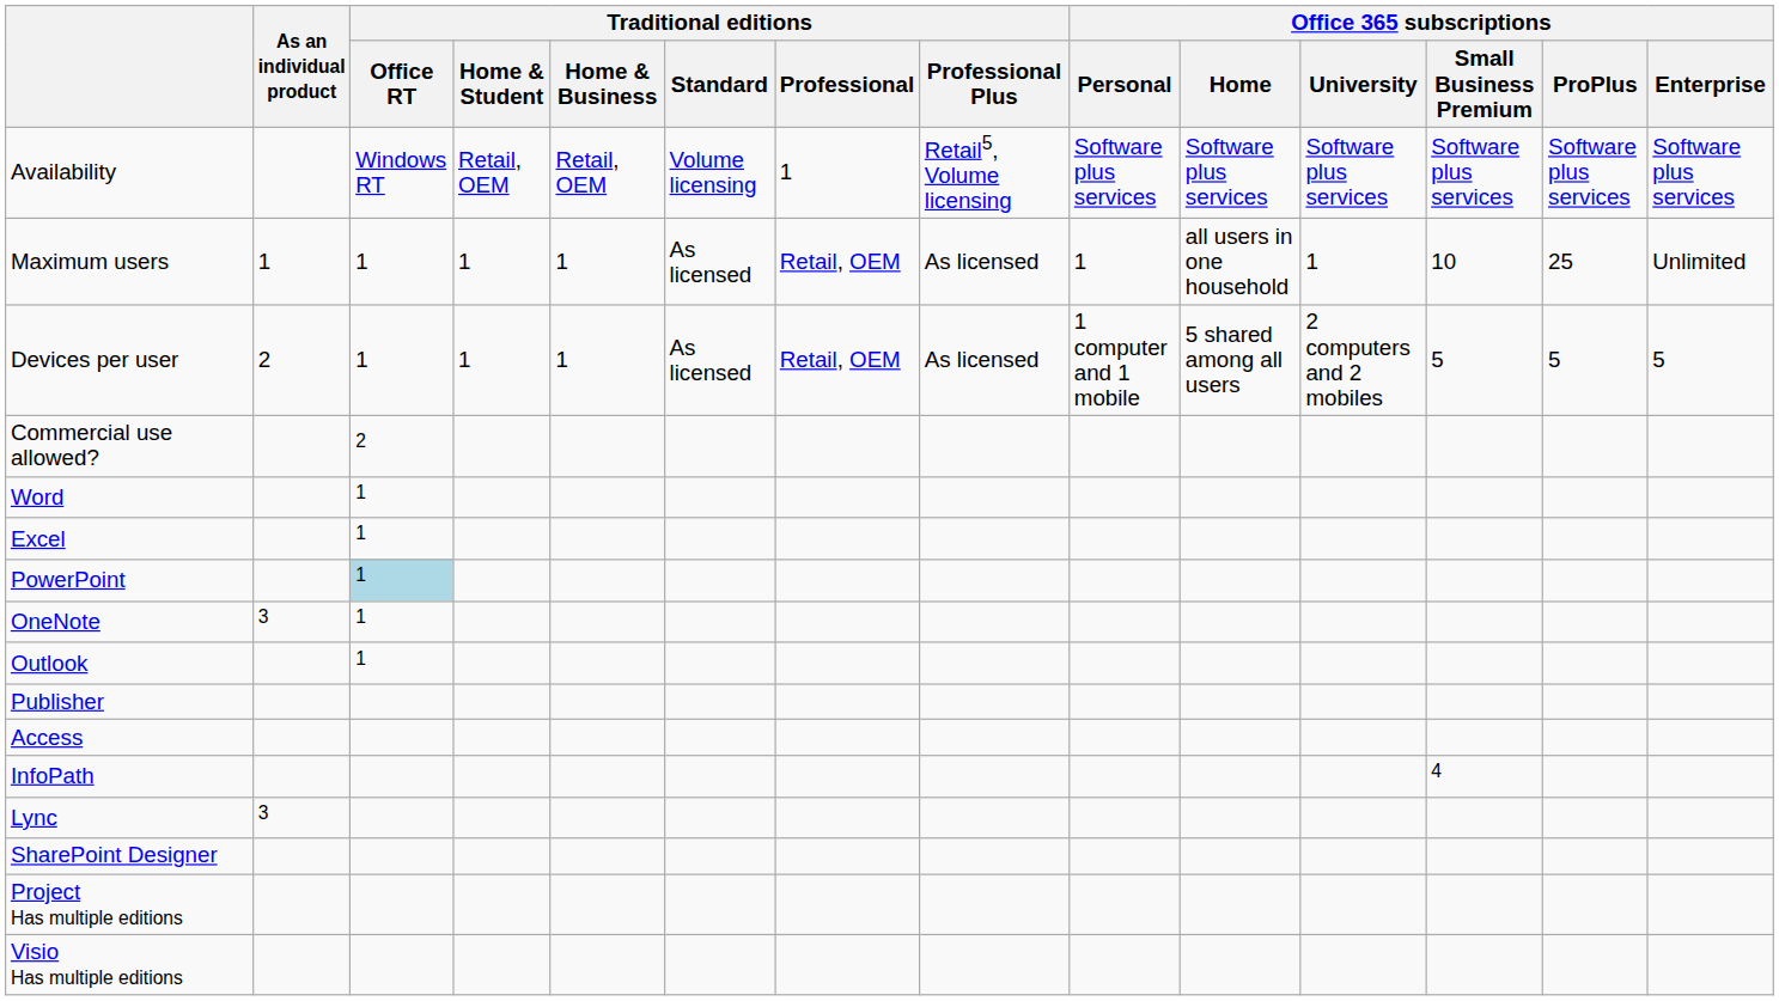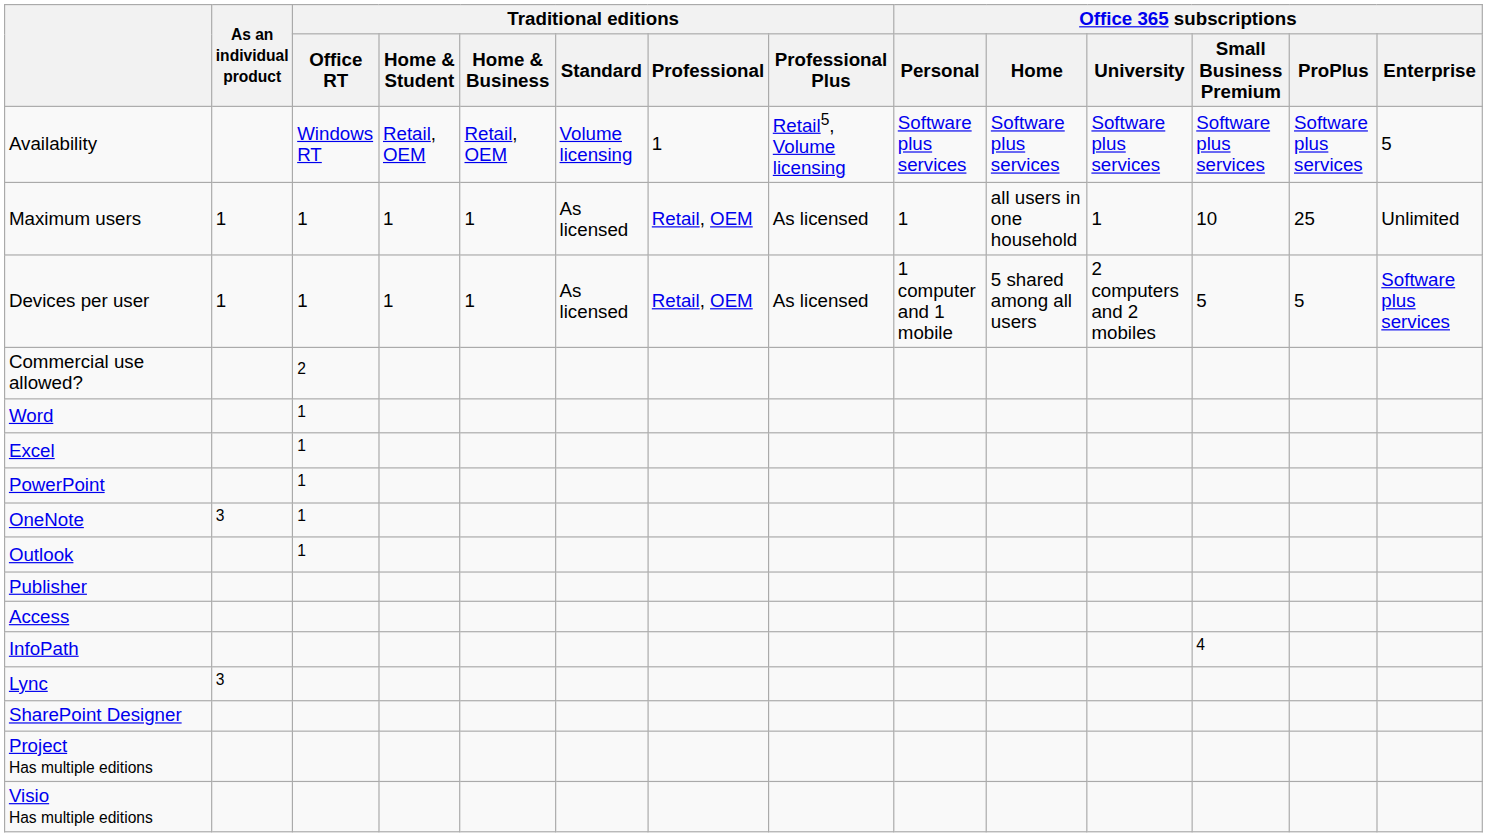Availability | Office 365 subscriptions / Enterprise: Software plus services -> 5
Devices per user | As an individual product: 2 -> 1
Devices per user | Office 365 subscriptions / Enterprise: 5 -> Software plus services
PowerPoint | Traditional editions / Office RT: lightblue background -> no background
